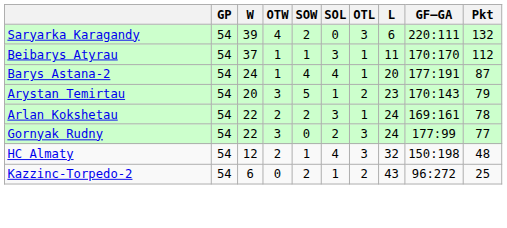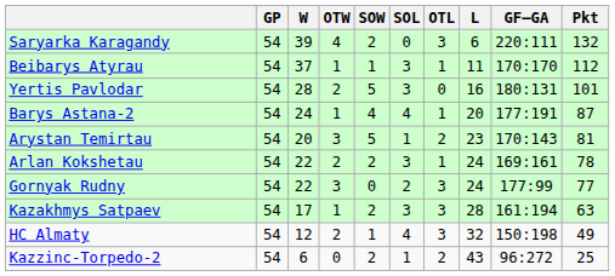+ row: Yertis Pavlodar | 54 | 28 | 2 | 5 | 3 | 0 | 16 | 180:131 | 101
Arystan Temirtau | Pkt: 79 -> 81
+ row: Kazakhmys Satpaev | 54 | 17 | 1 | 2 | 3 | 3 | 28 | 161:194 | 63
HC Almaty | Pkt: 48 -> 49
